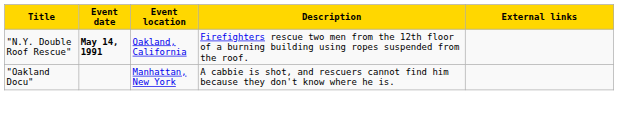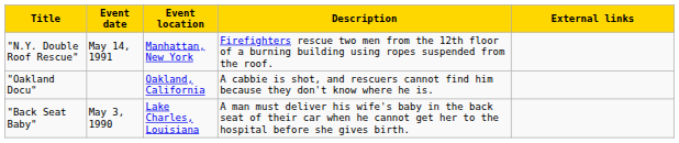"N.Y. Double Roof Rescue" | Event date: bold -> normal
"N.Y. Double Roof Rescue" | Event location: Oakland, California -> Manhattan, New York
"Oakland Docu" | Event location: Manhattan, New York -> Oakland, California
+ row: "Back Seat Baby" | May 3, 1990 | Lake Charles, Louisiana | A man must deliver his wife's baby in the back seat of their car when he cannot get her to the hospital before she gives birth.
